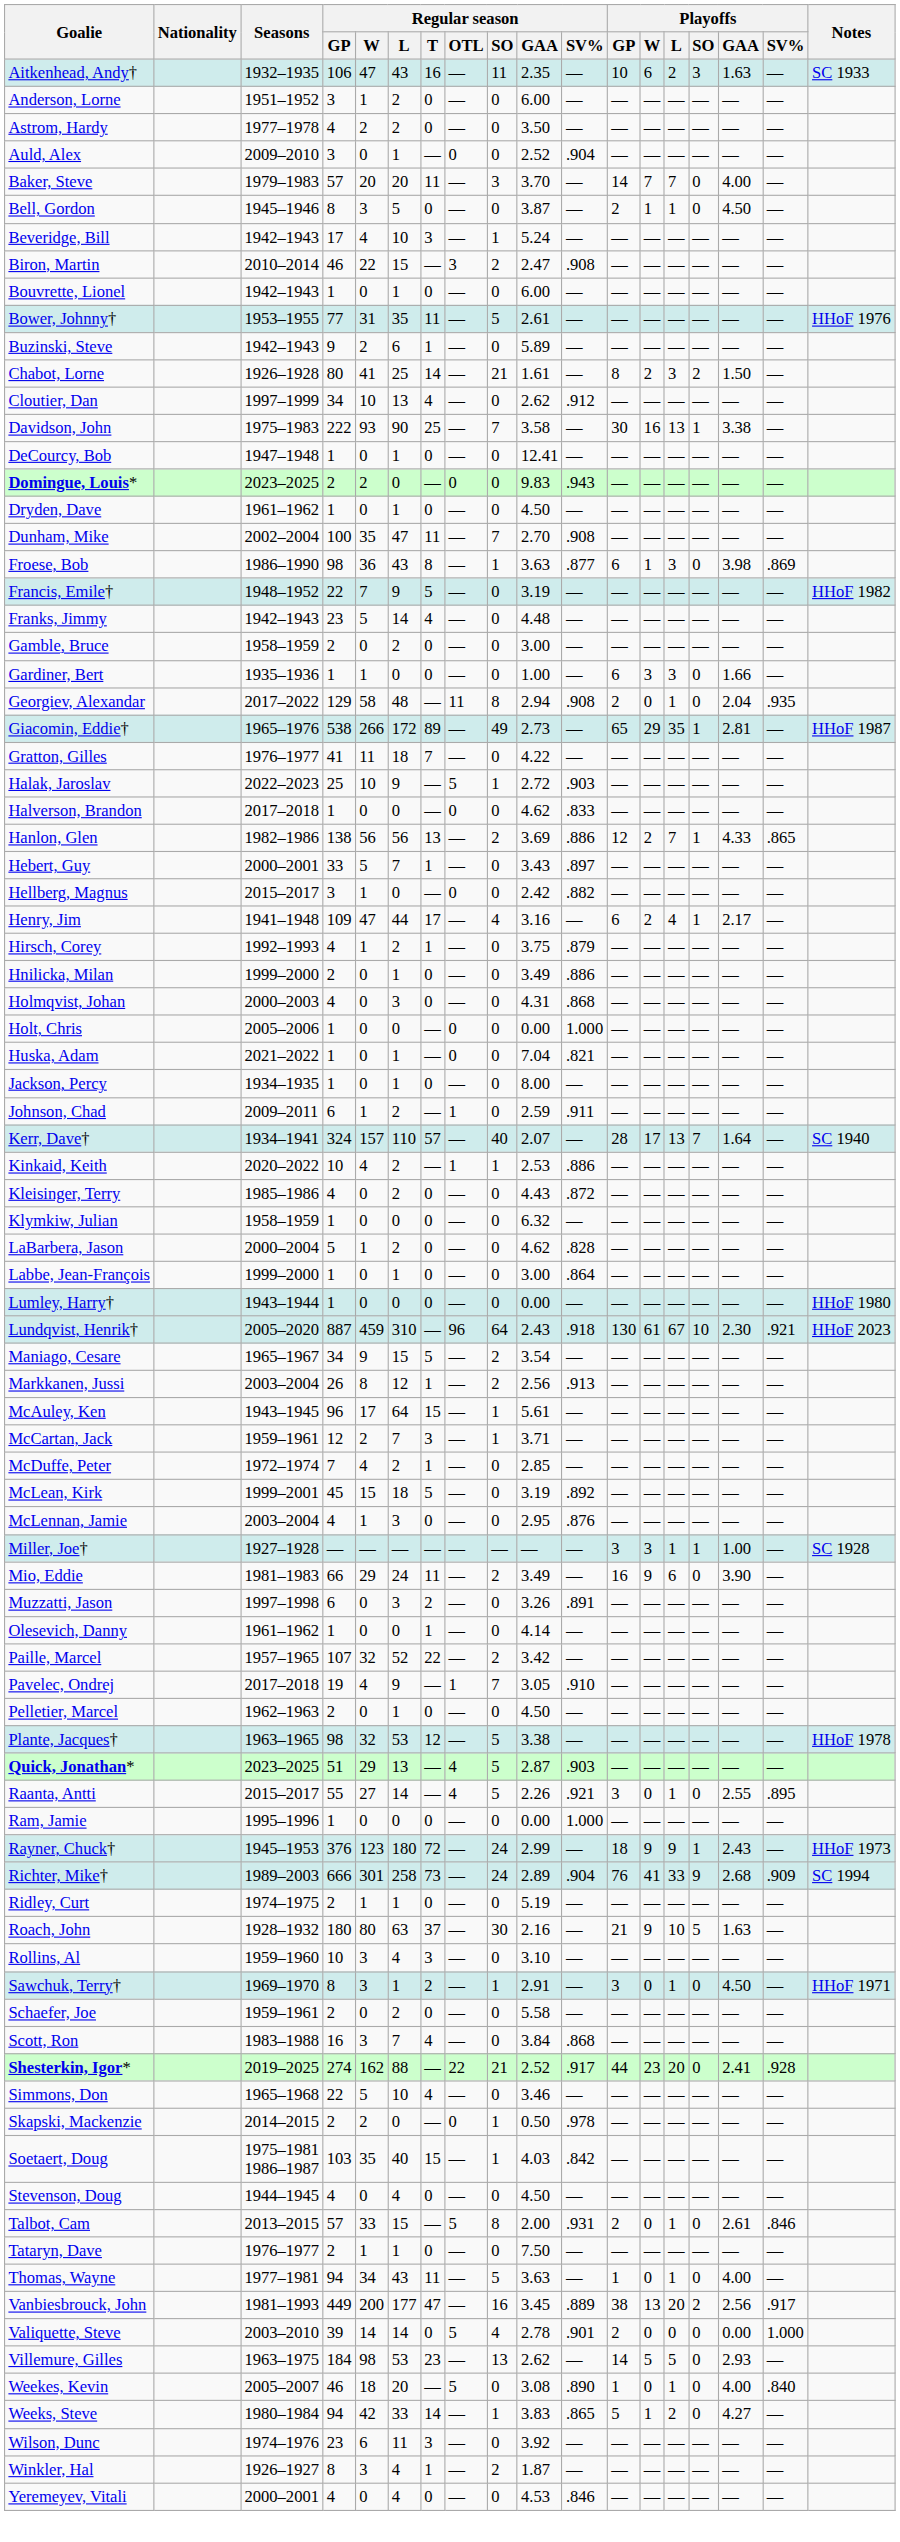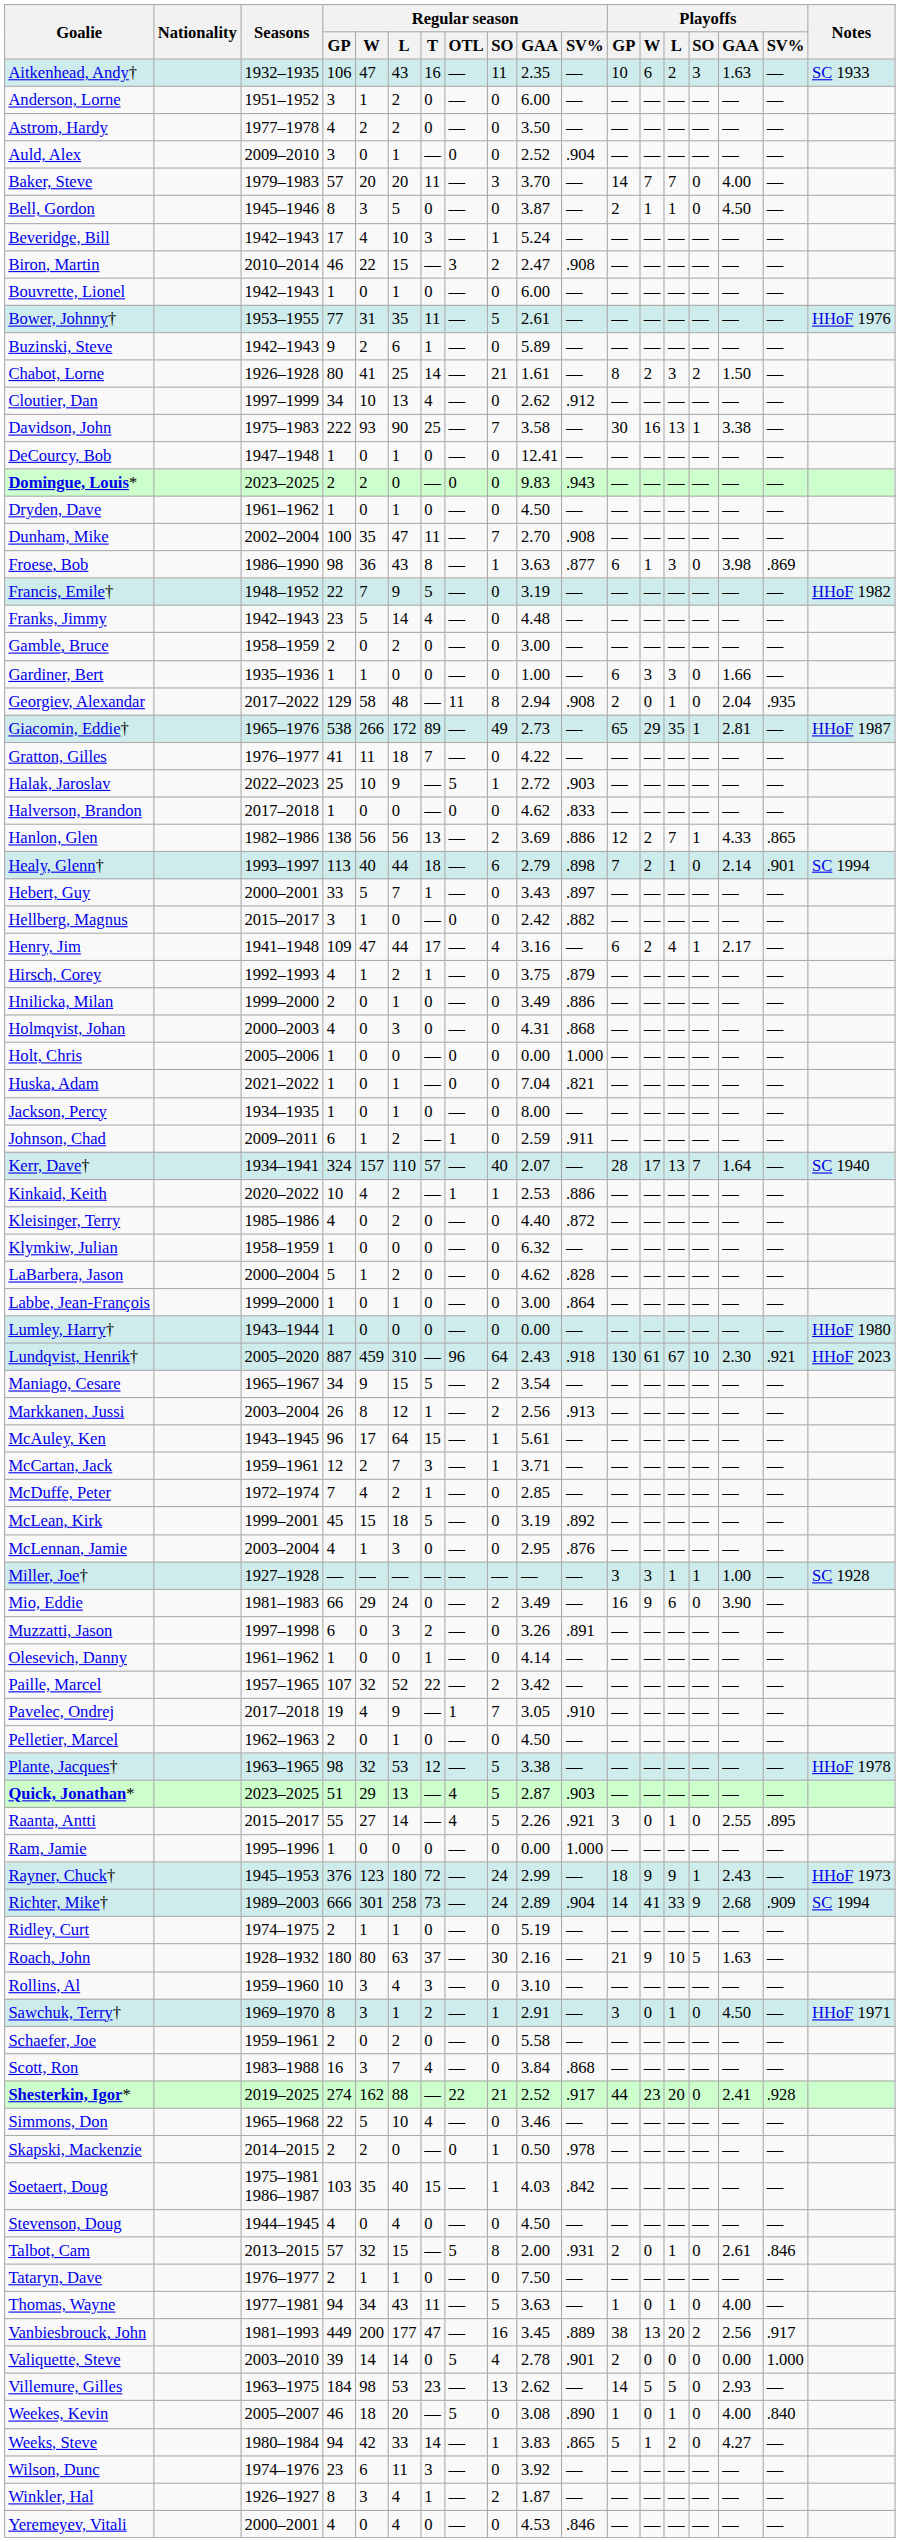+ row: Healy, Glenn† | 1993–1997 | 113 | 40 | 44 | 18 | — | 6 | 2.79 | .898 | 7 | 2 | 1 | 0 | 2.14 | .901 | SC 1994
Kleisinger, Terry | Regular season / GAA: 4.43 -> 4.40
Mio, Eddie | Regular season / T: 11 -> 0
Richter, Mike† | Playoffs / GP: 76 -> 14
Talbot, Cam | Regular season / W: 33 -> 32
